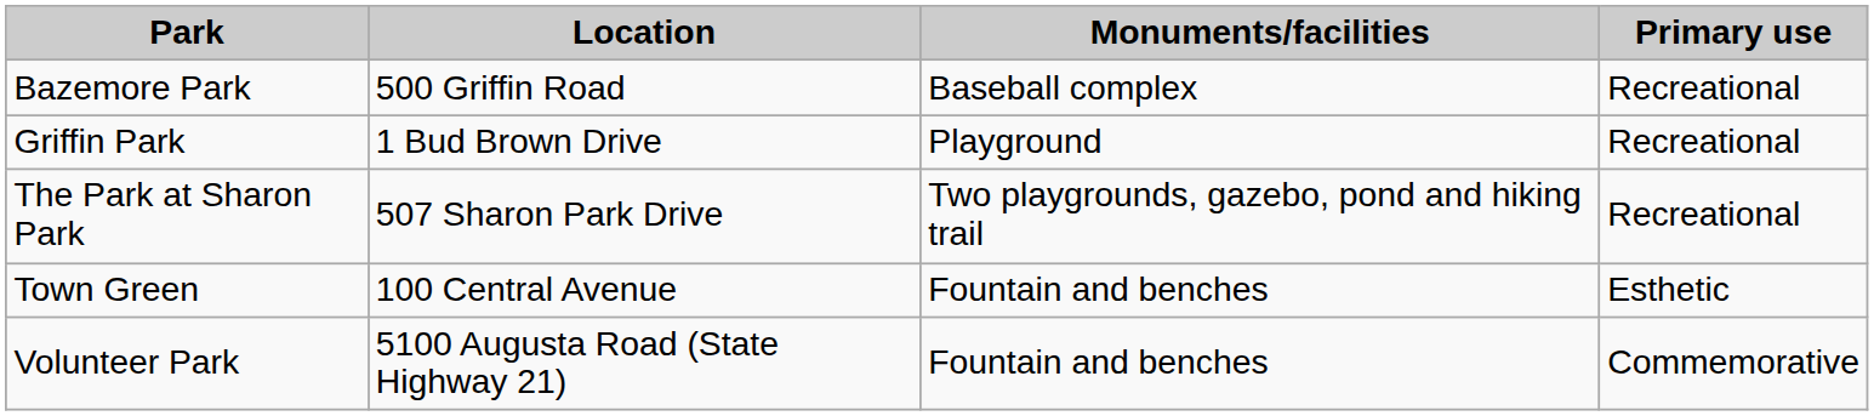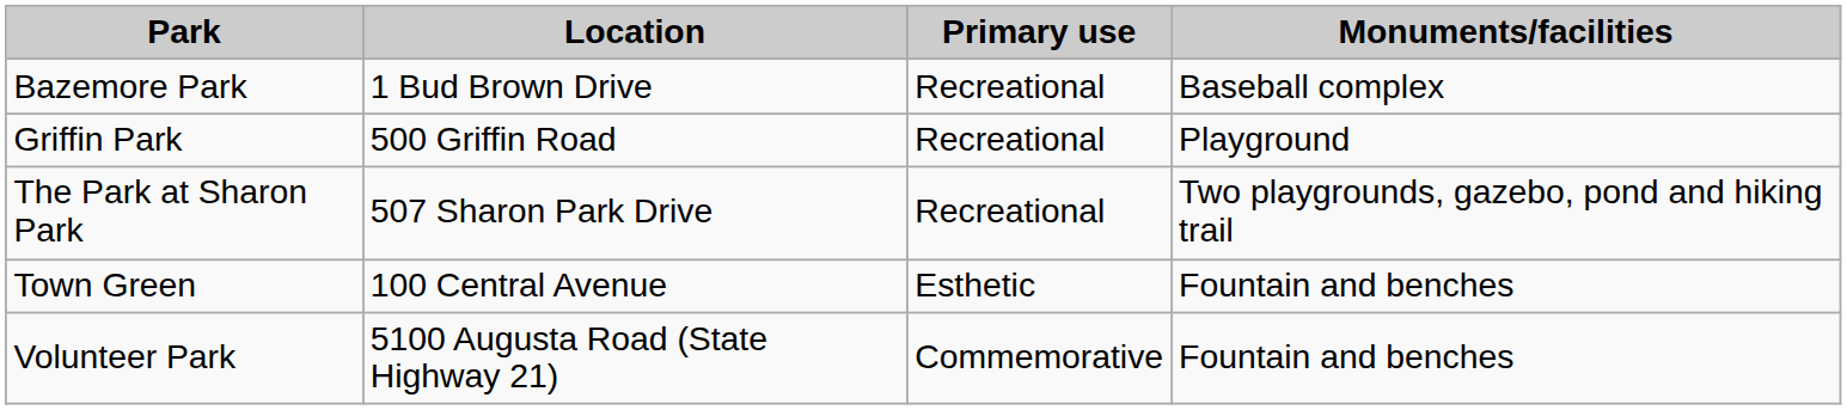columns swapped: Primary use <-> Monuments/facilities
Bazemore Park | Location: 500 Griffin Road -> 1 Bud Brown Drive
Griffin Park | Location: 1 Bud Brown Drive -> 500 Griffin Road
